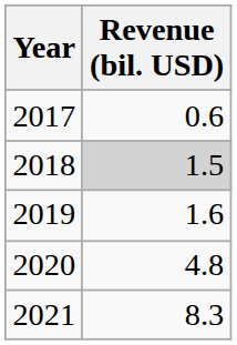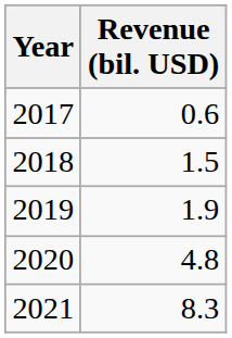2018 | Revenue (bil. USD): lightgrey background -> no background
2019 | Revenue (bil. USD): 1.6 -> 1.9
